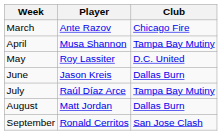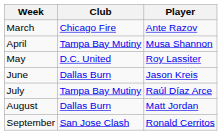columns swapped: Player <-> Club
